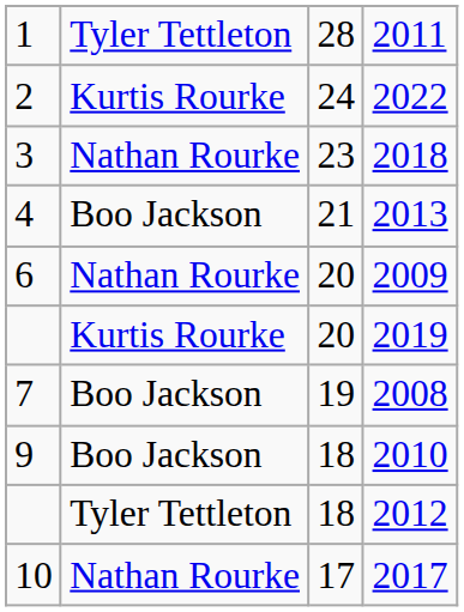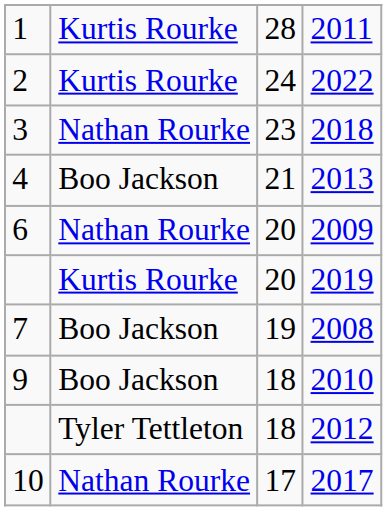2011 | column 2: Tyler Tettleton -> Kurtis Rourke
